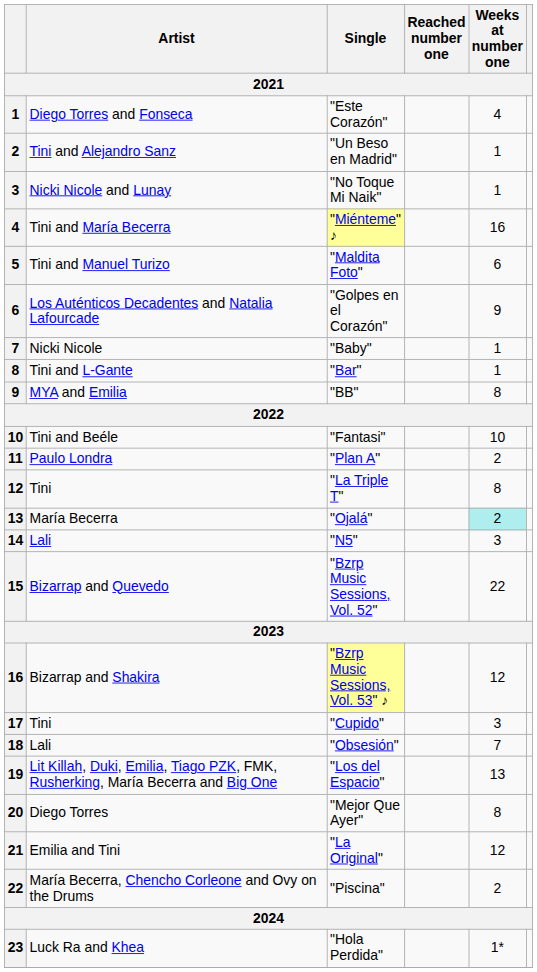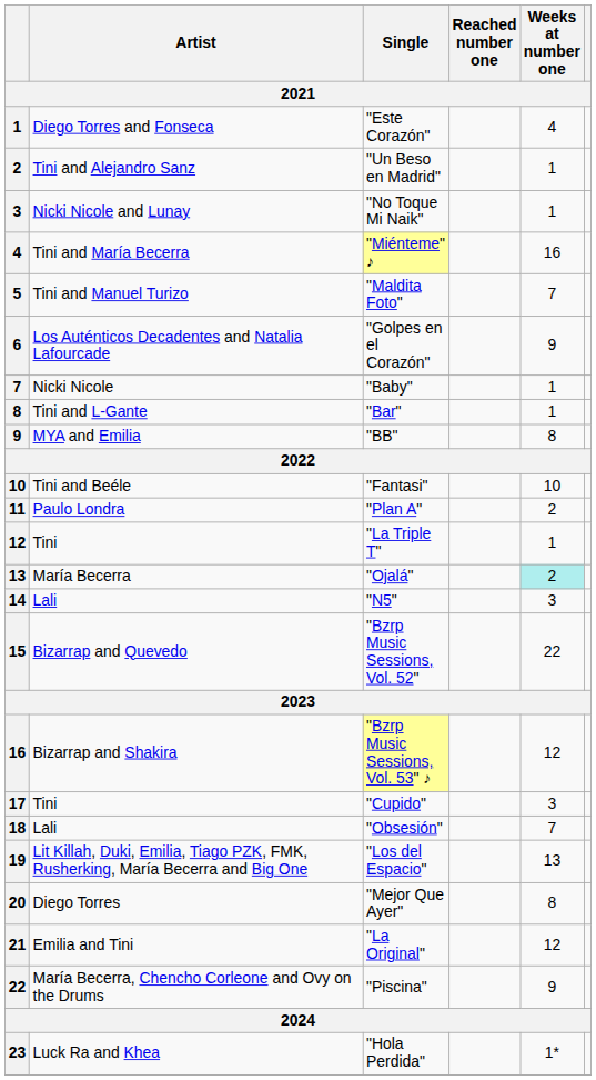"Maldita Foto" | Weeks at number one: 6 -> 7
"La Triple T" | Weeks at number one: 8 -> 1
"Piscina" | Weeks at number one: 2 -> 9
